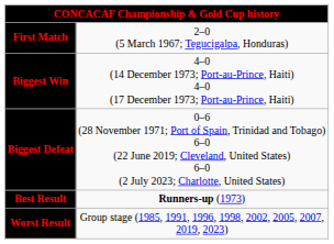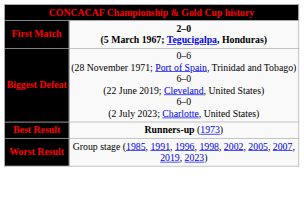First Match | column 2: normal -> bold
- row: Biggest Win | 4–0 (14 December 1973; Port-au-Prince, Haiti) 4–0 (17 December 1973; Port-au-Prince, Haiti)
